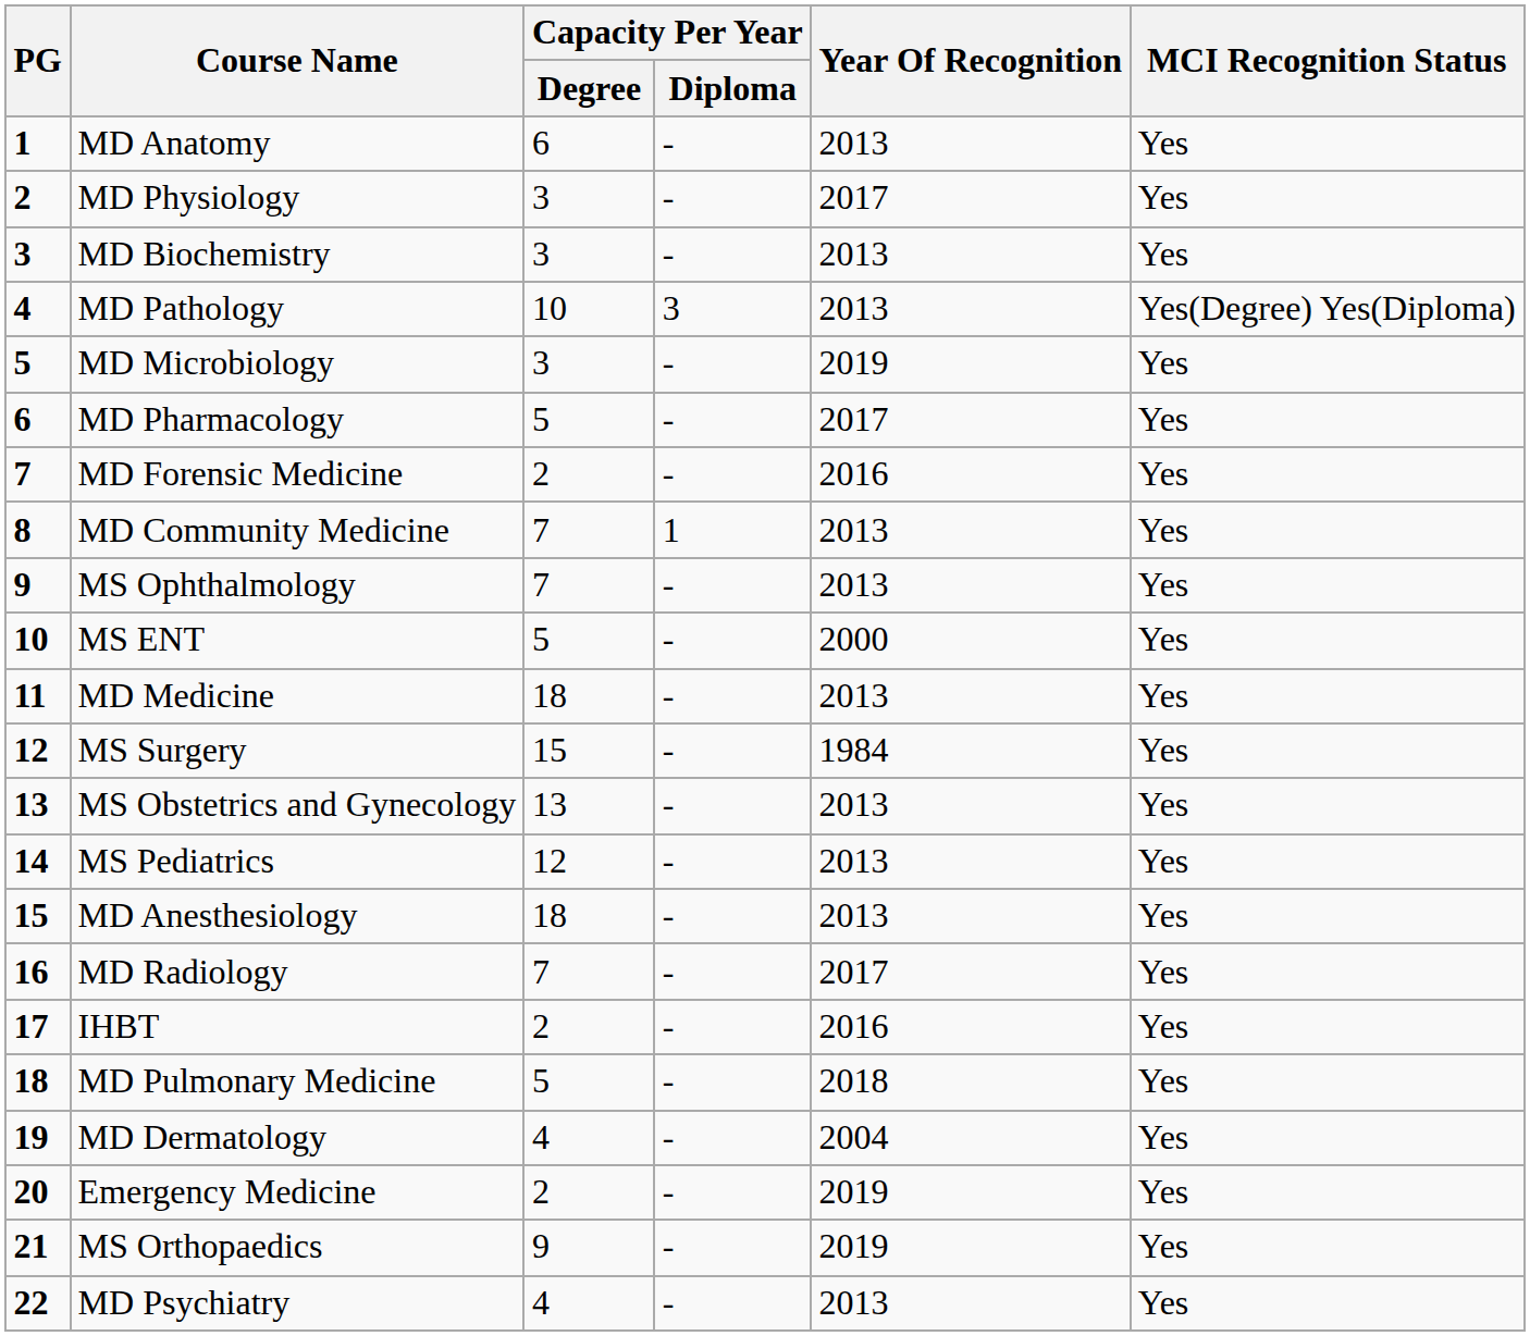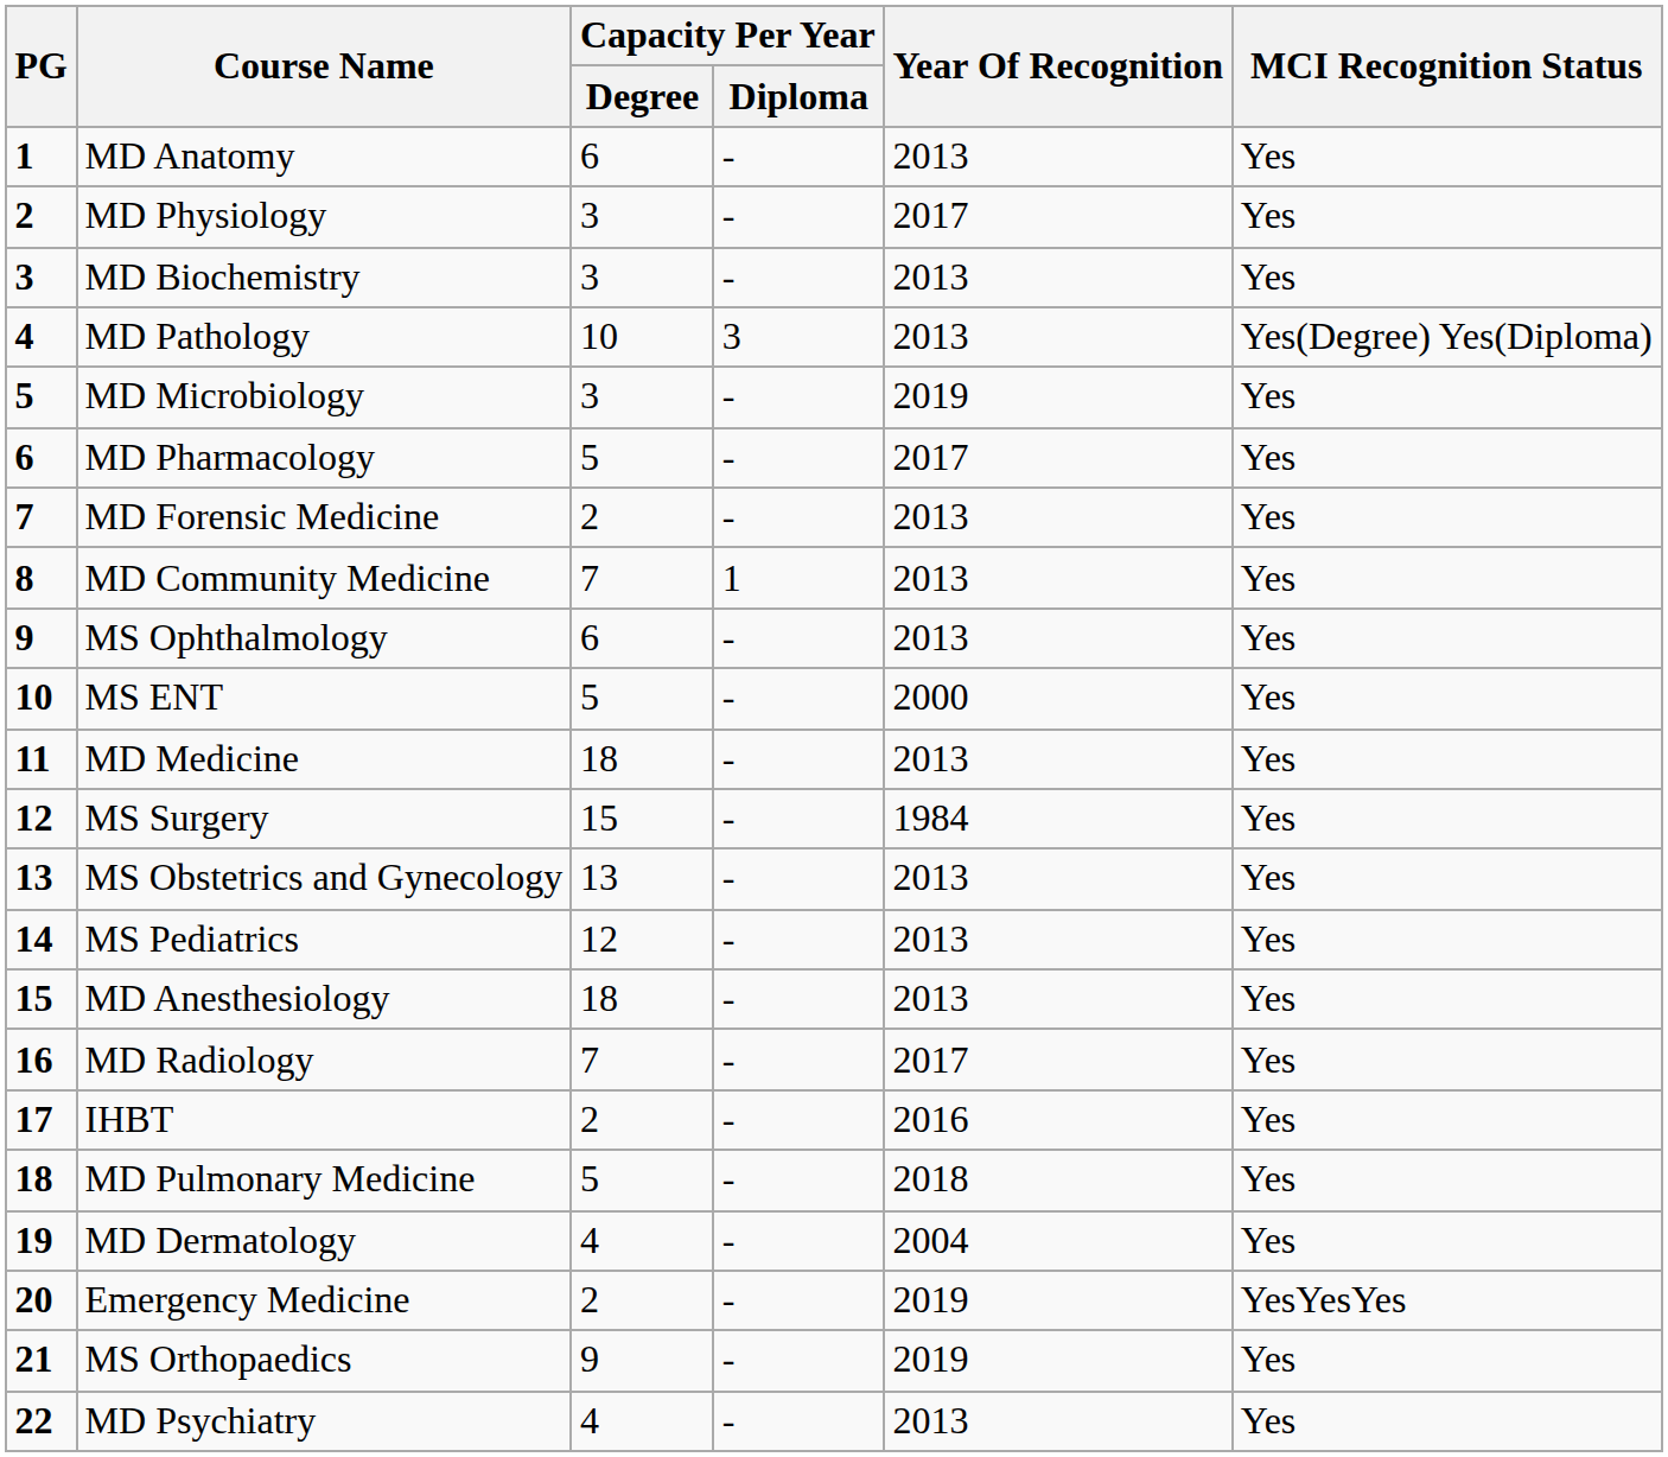MD Forensic Medicine | Year Of Recognition: 2016 -> 2013
MS Ophthalmology | Capacity Per Year / Degree: 7 -> 6
Emergency Medicine | MCI Recognition Status: Yes -> YesYesYes
